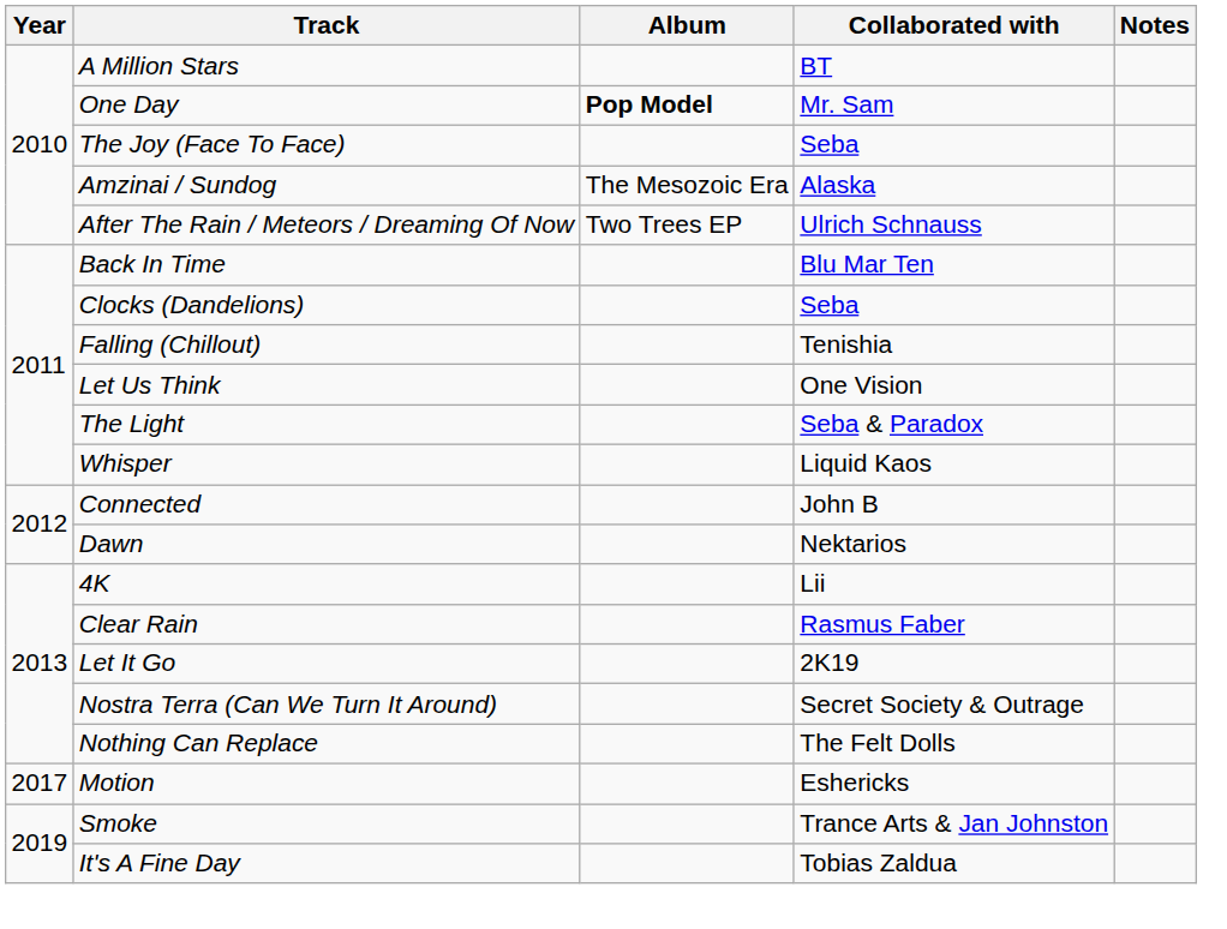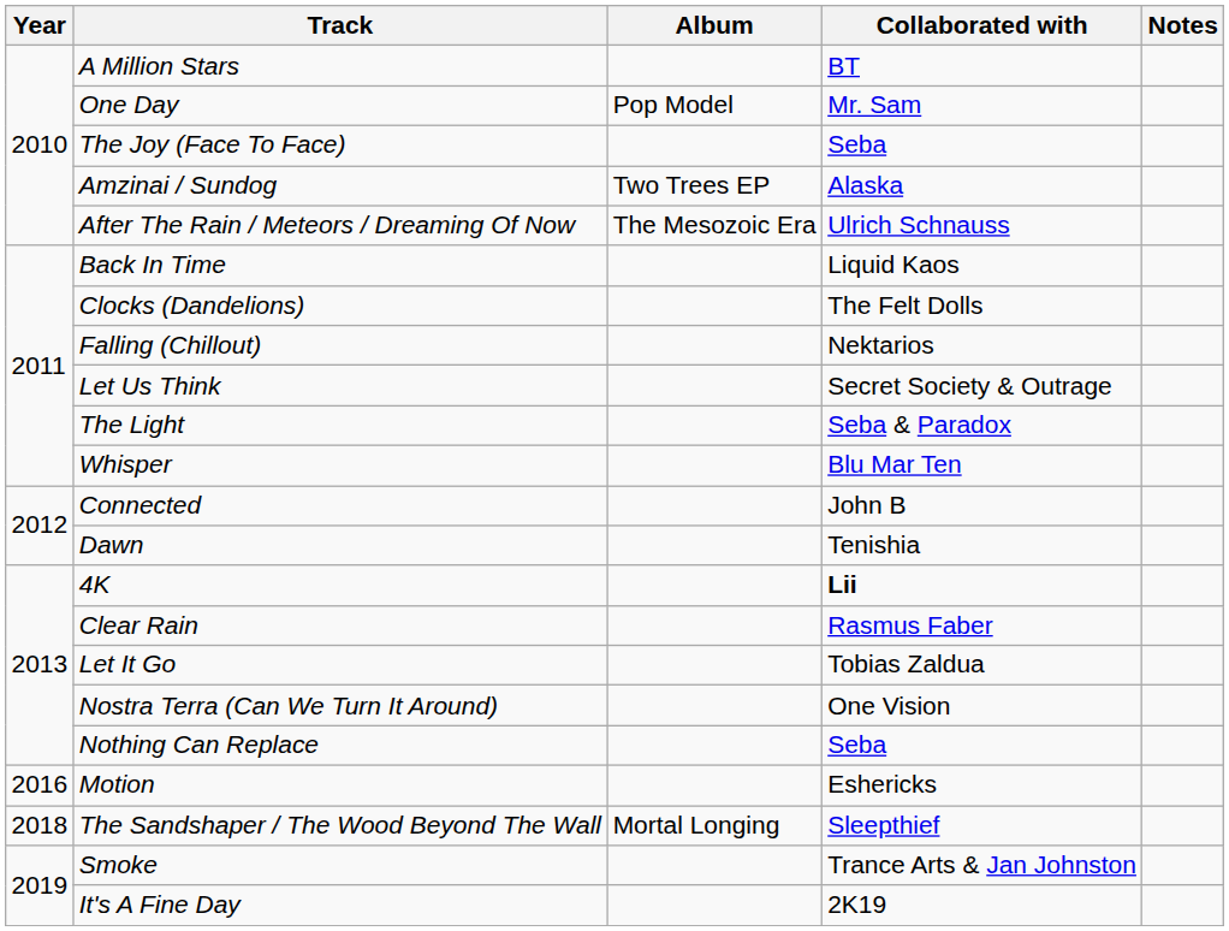One Day | Album: bold -> normal
Amzinai / Sundog | Album: The Mesozoic Era -> Two Trees EP
After The Rain / Meteors / Dreaming Of Now | Album: Two Trees EP -> The Mesozoic Era
Back In Time | Collaborated with: Blu Mar Ten -> Liquid Kaos
Clocks (Dandelions) | Collaborated with: Seba -> The Felt Dolls
Falling (Chillout) | Collaborated with: Tenishia -> Nektarios
Let Us Think | Collaborated with: One Vision -> Secret Society & Outrage
Whisper | Collaborated with: Liquid Kaos -> Blu Mar Ten
Dawn | Collaborated with: Nektarios -> Tenishia
4K | Collaborated with: normal -> bold
Let It Go | Collaborated with: 2K19 -> Tobias Zaldua
Nostra Terra (Can We Turn It Around) | Collaborated with: Secret Society & Outrage -> One Vision
Nothing Can Replace | Collaborated with: The Felt Dolls -> Seba
Motion | Year: 2017 -> 2016
+ row: 2018 | The Sandshaper / The Wood Beyond The Wall | Mortal Longing | Sleepthief
It's A Fine Day | Collaborated with: Tobias Zaldua -> 2K19
